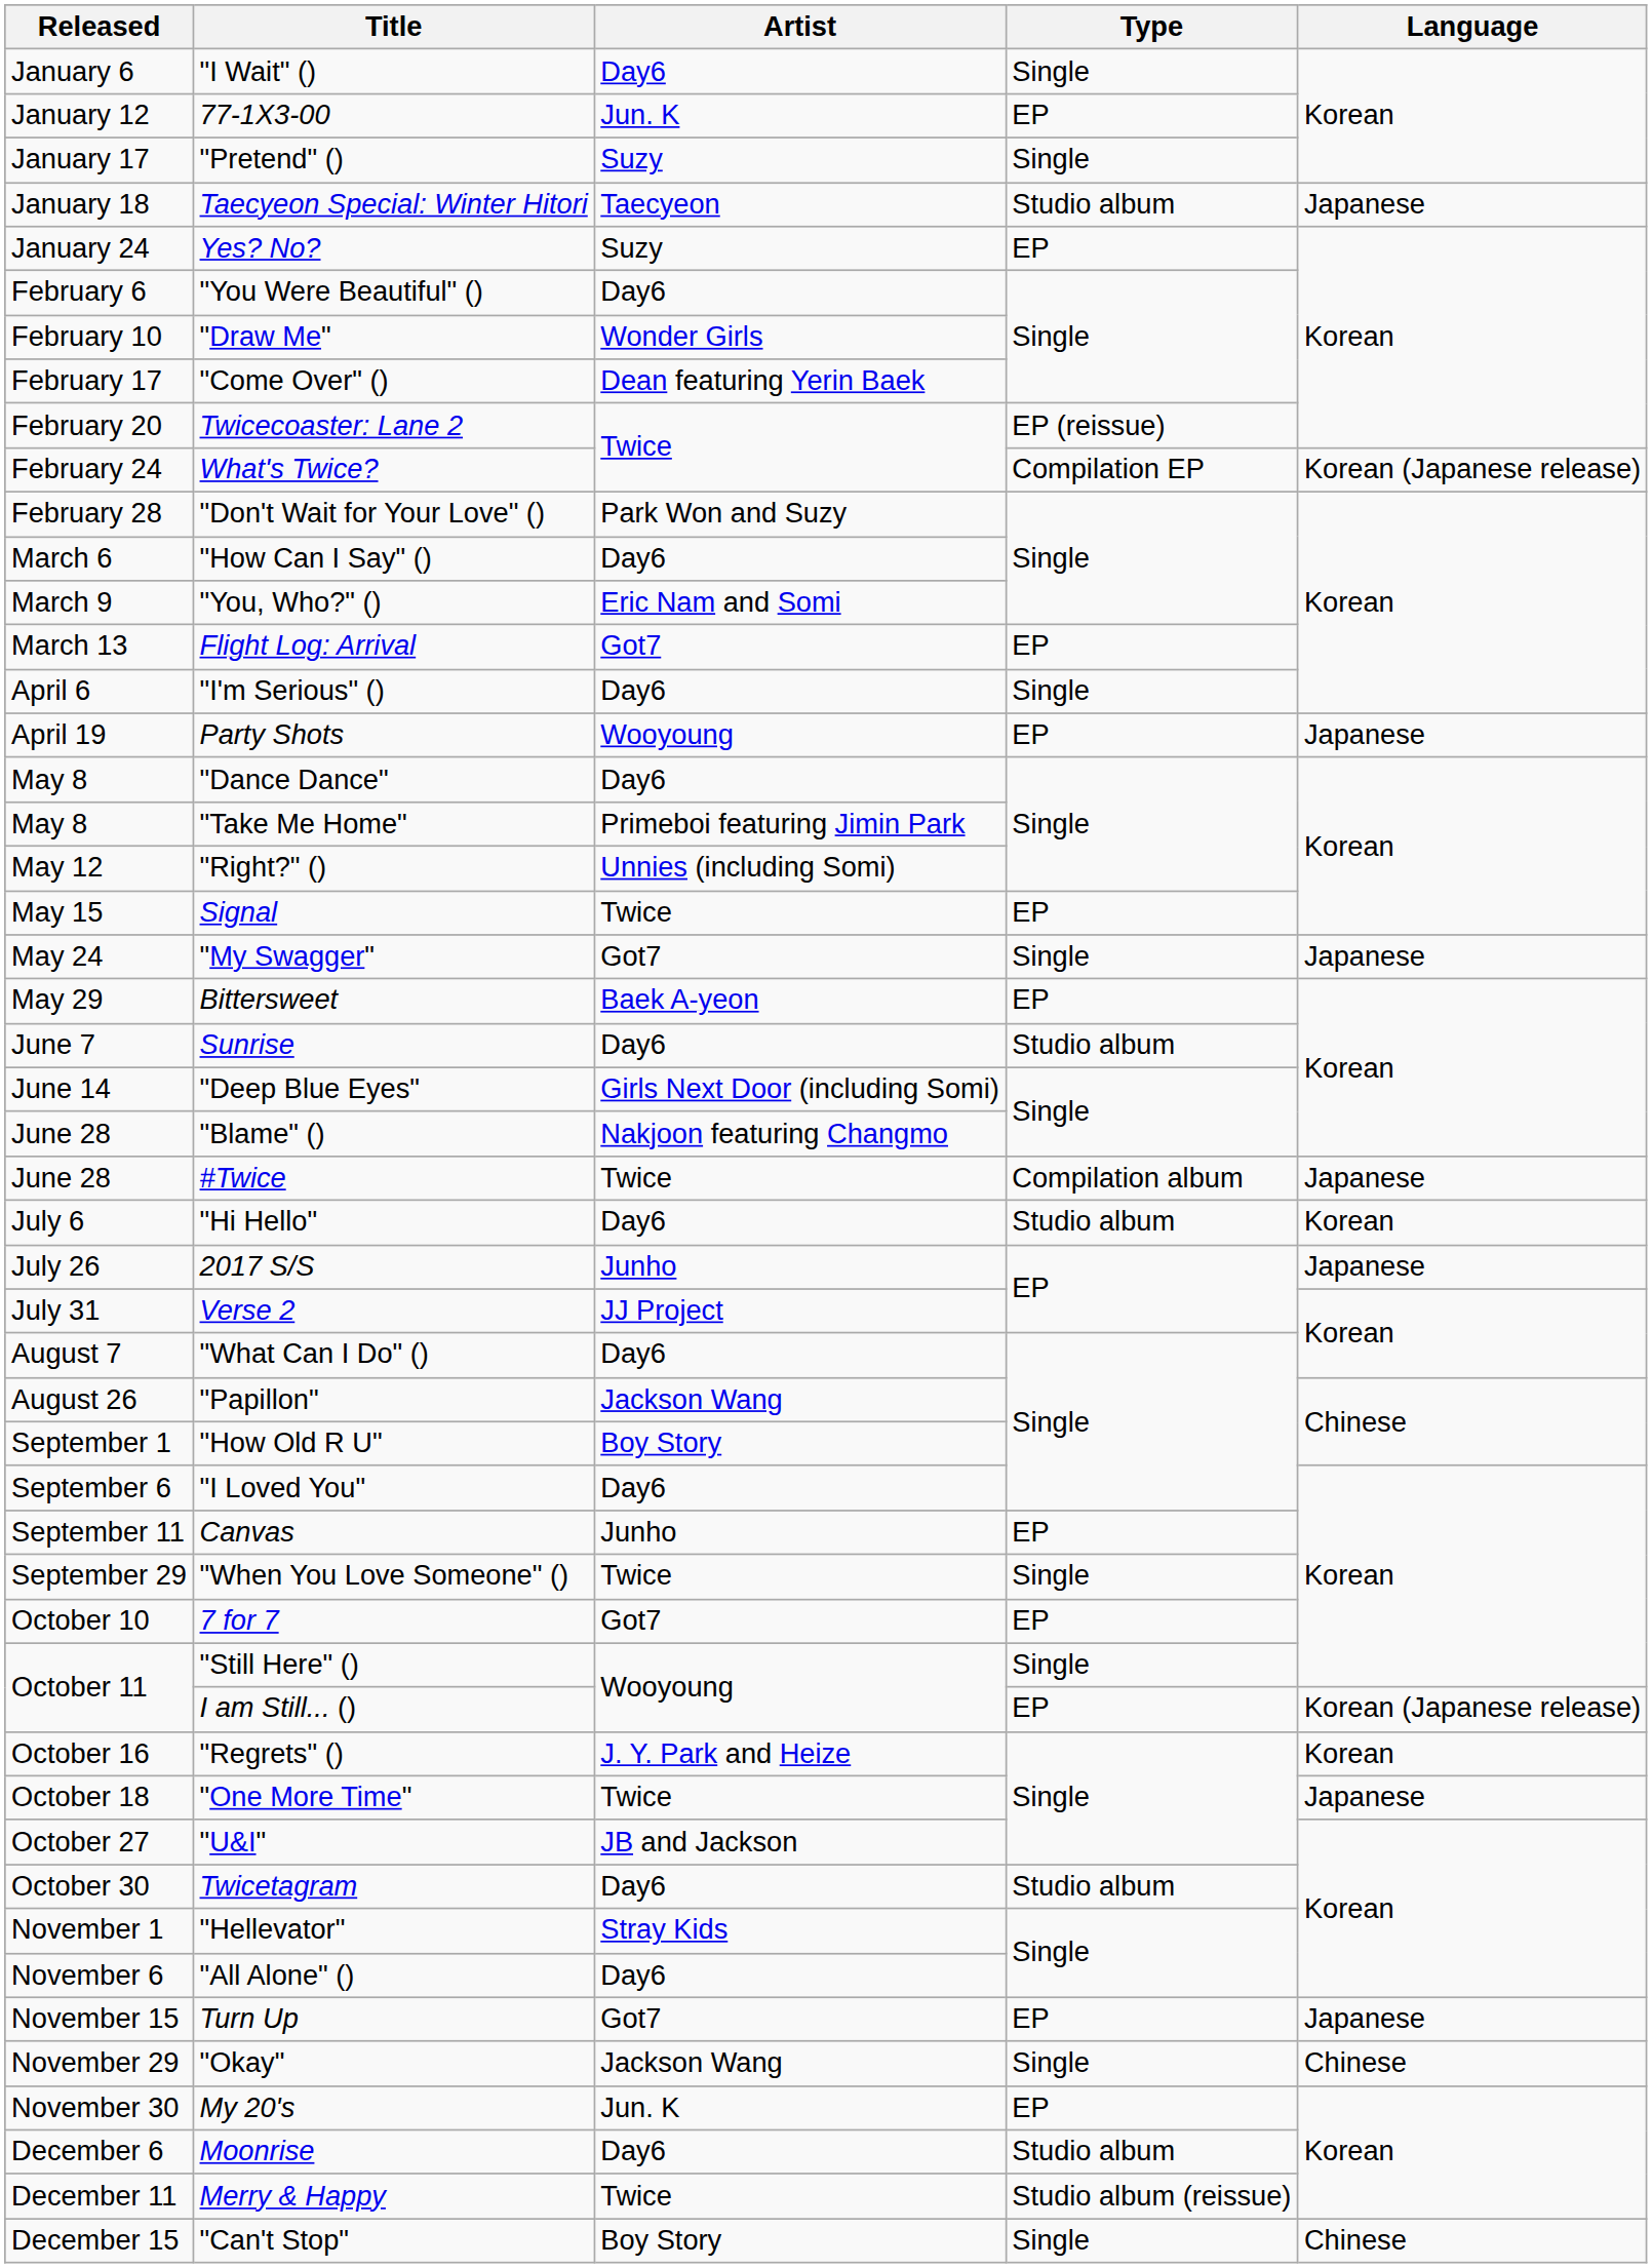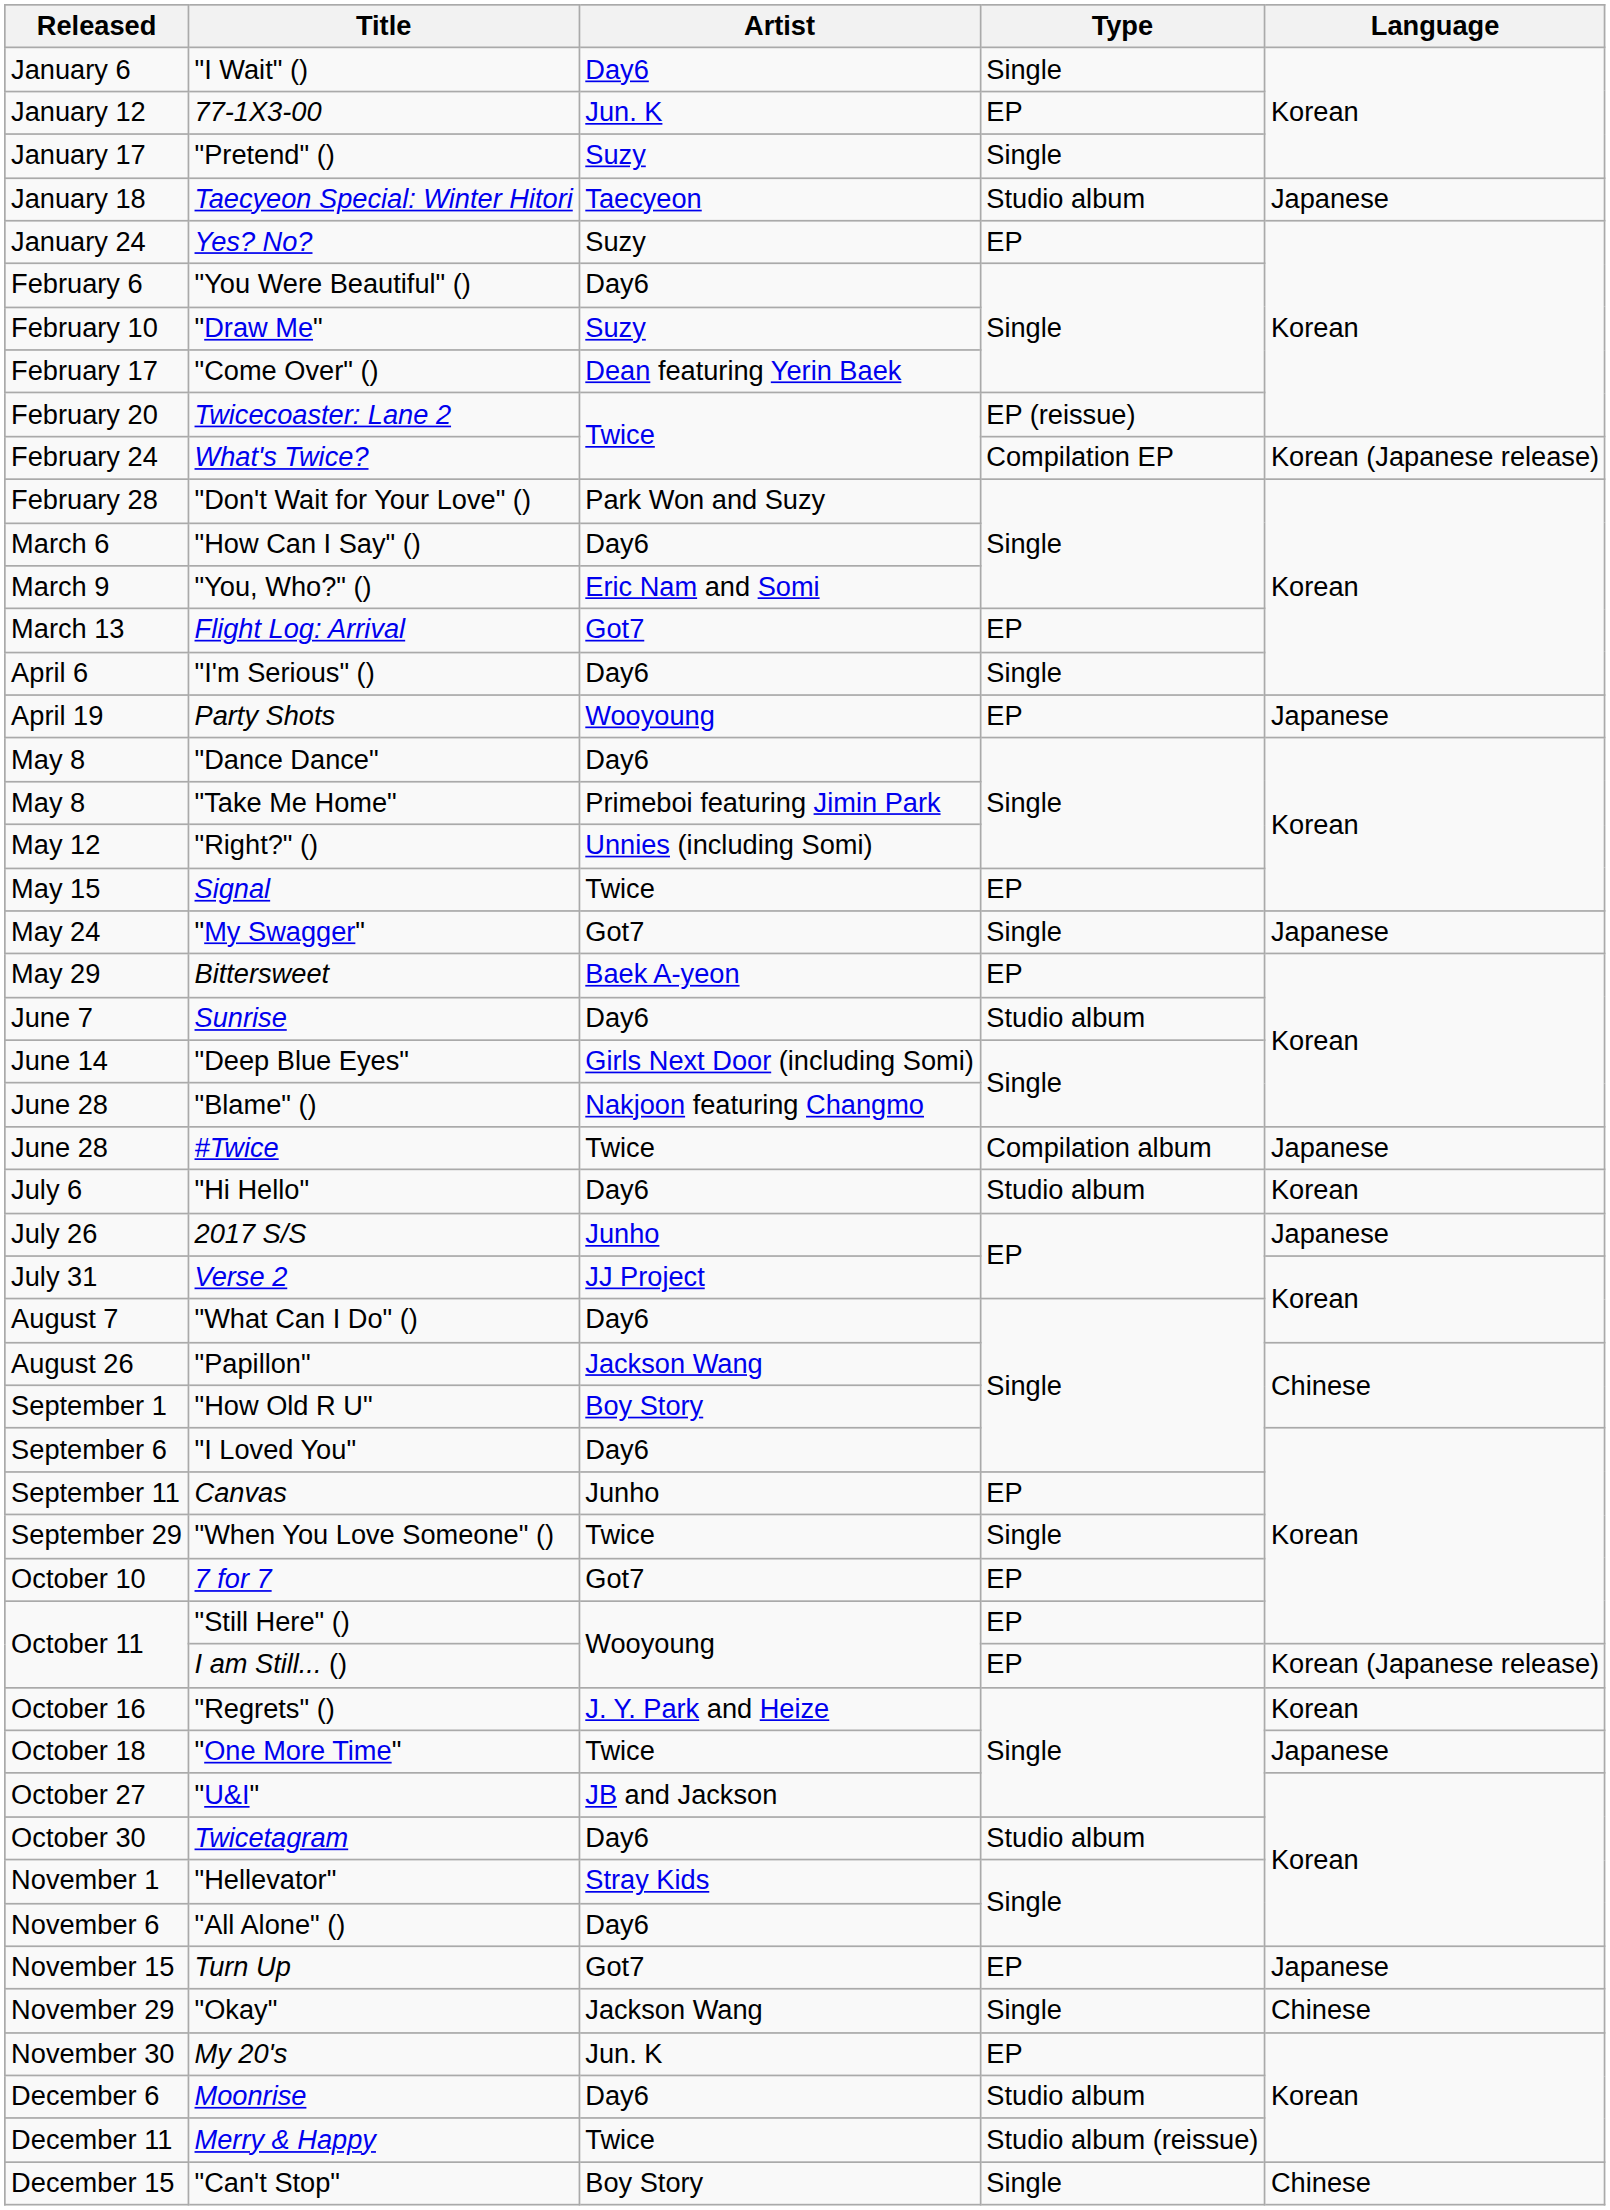"Draw Me" | Artist: Wonder Girls -> Suzy
"Still Here" () | Type: Single -> EP
